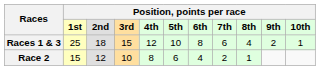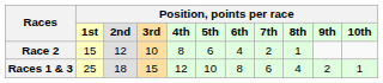rows swapped: Races 1 & 3 <-> Race 2
